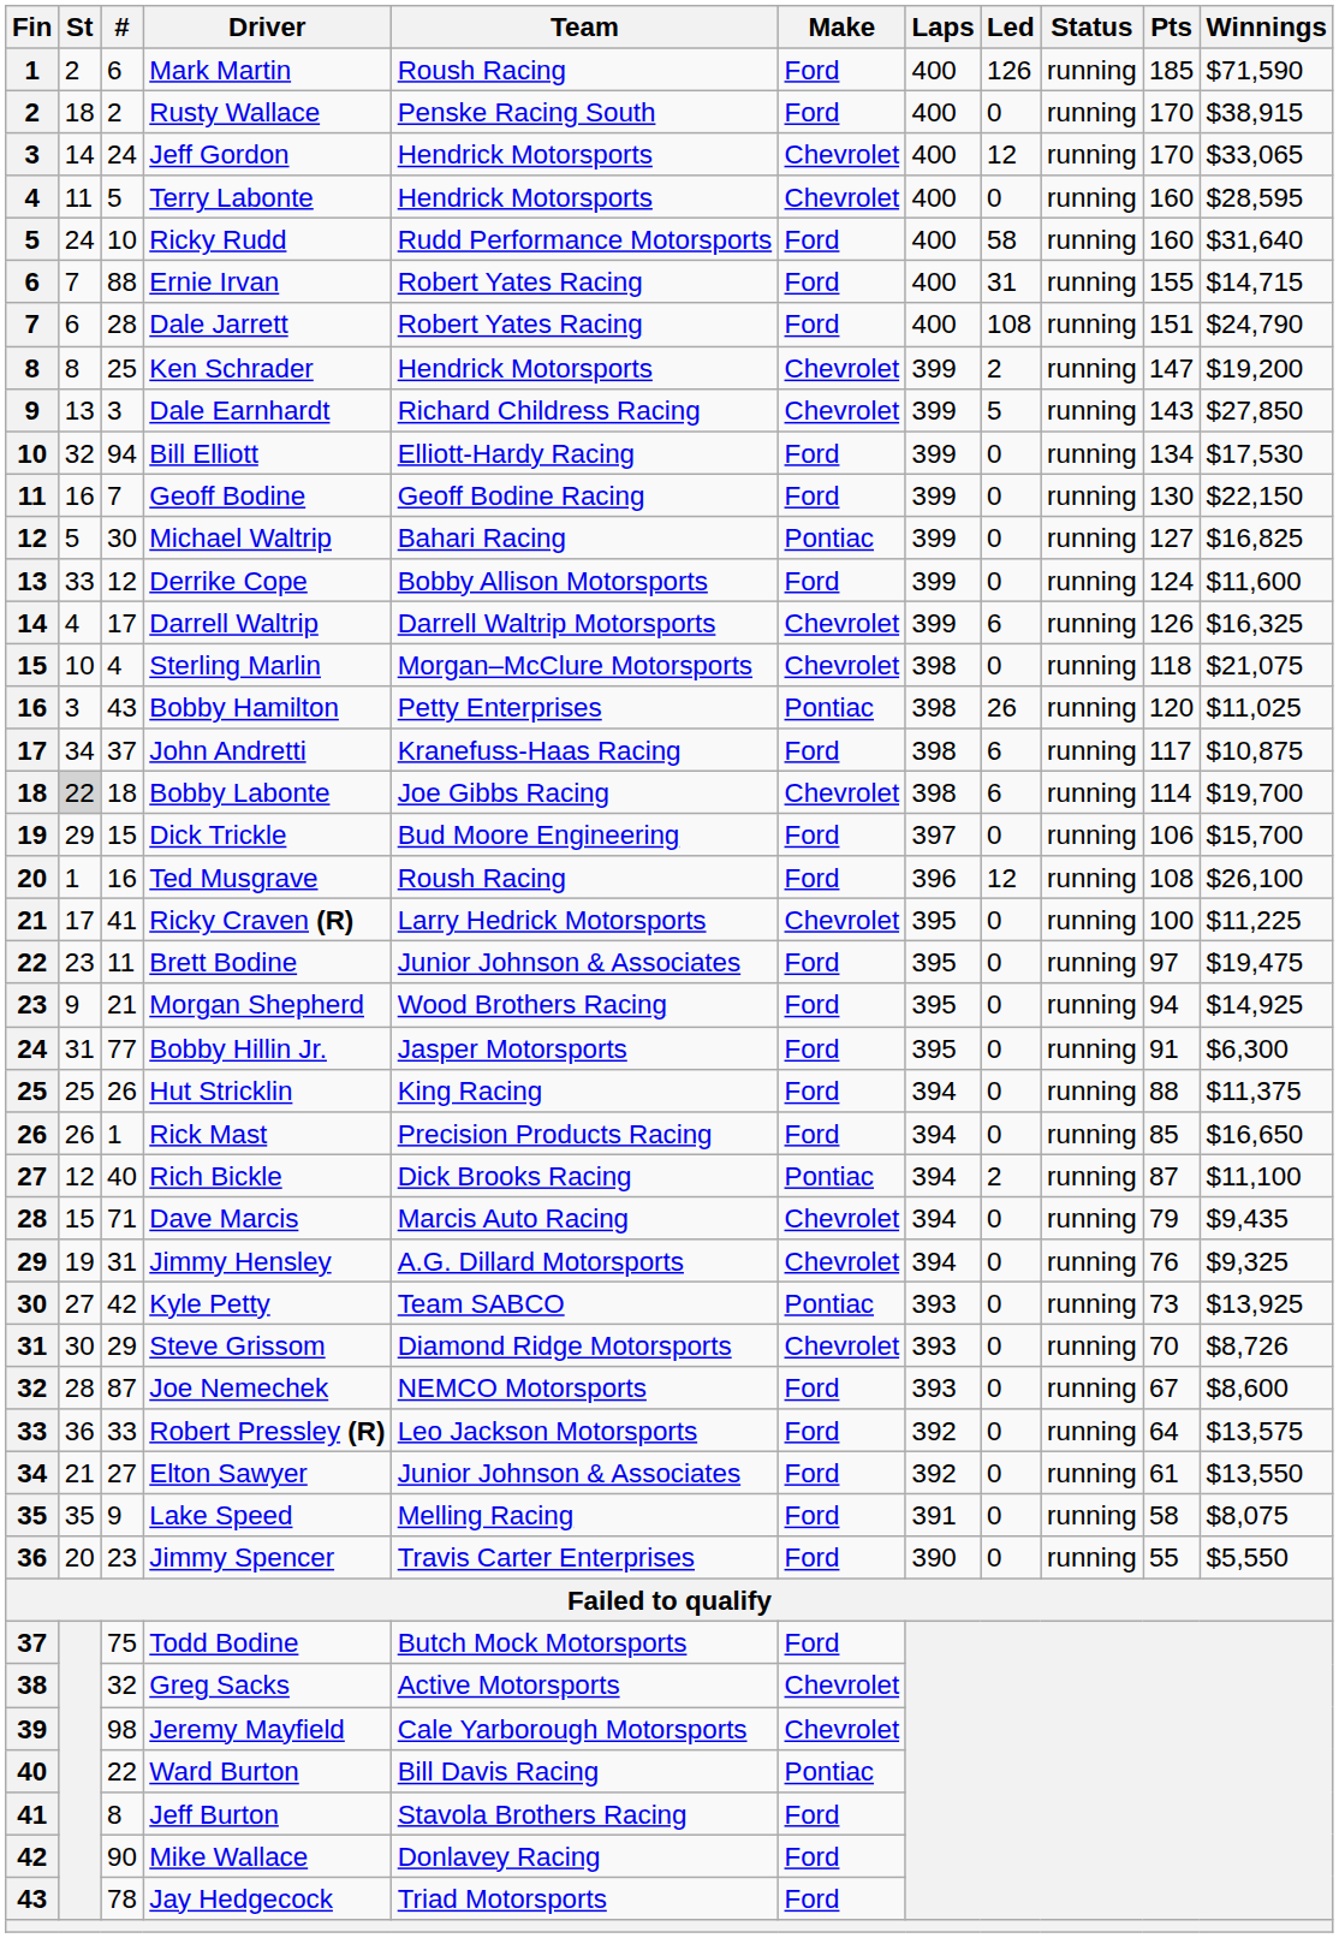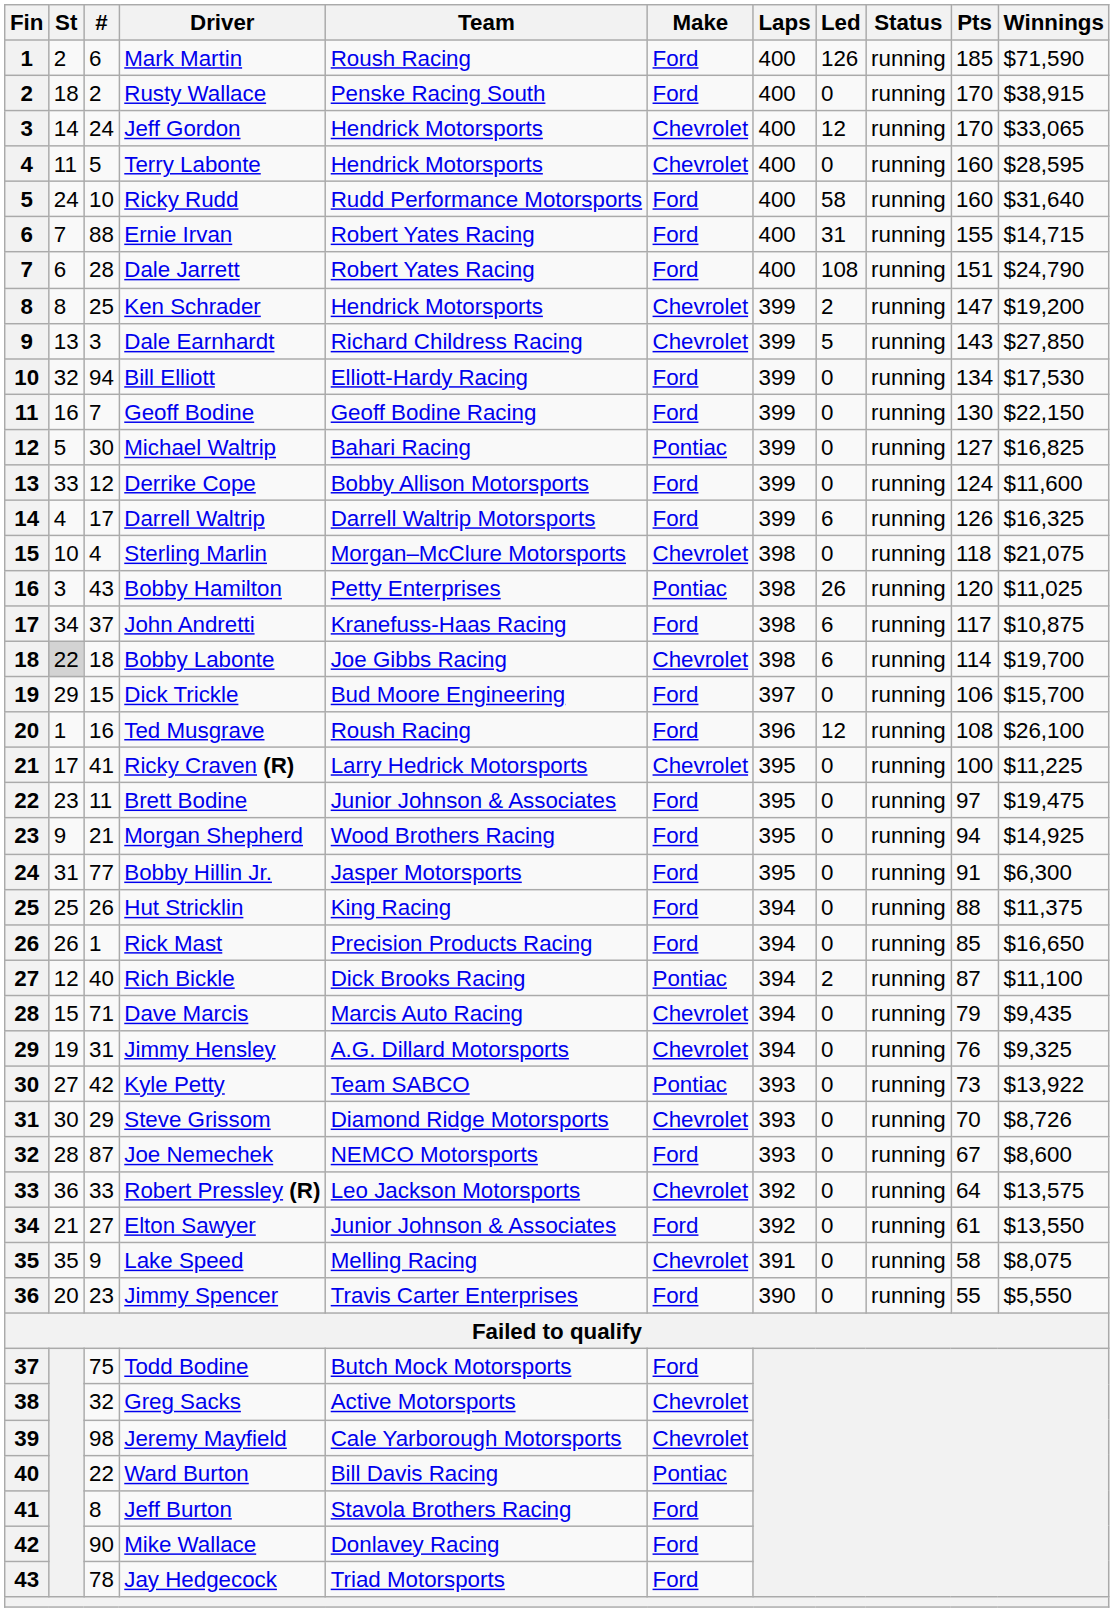Darrell Waltrip | Make: Chevrolet -> Ford
Kyle Petty | Winnings: $13,925 -> $13,922
Robert Pressley (R) | Make: Ford -> Chevrolet
Lake Speed | Make: Ford -> Chevrolet
